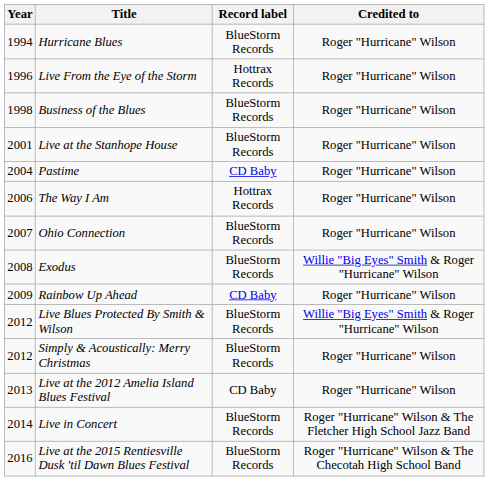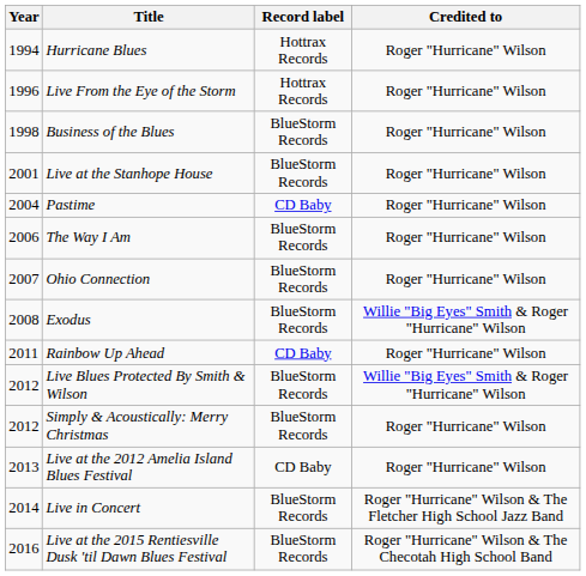Hurricane Blues | Record label: BlueStorm Records -> Hottrax Records
The Way I Am | Record label: Hottrax Records -> BlueStorm Records
Rainbow Up Ahead | Year: 2009 -> 2011
